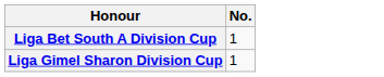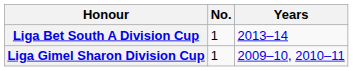+ column: Years | 2013–14 | 2009–10, 2010–11
